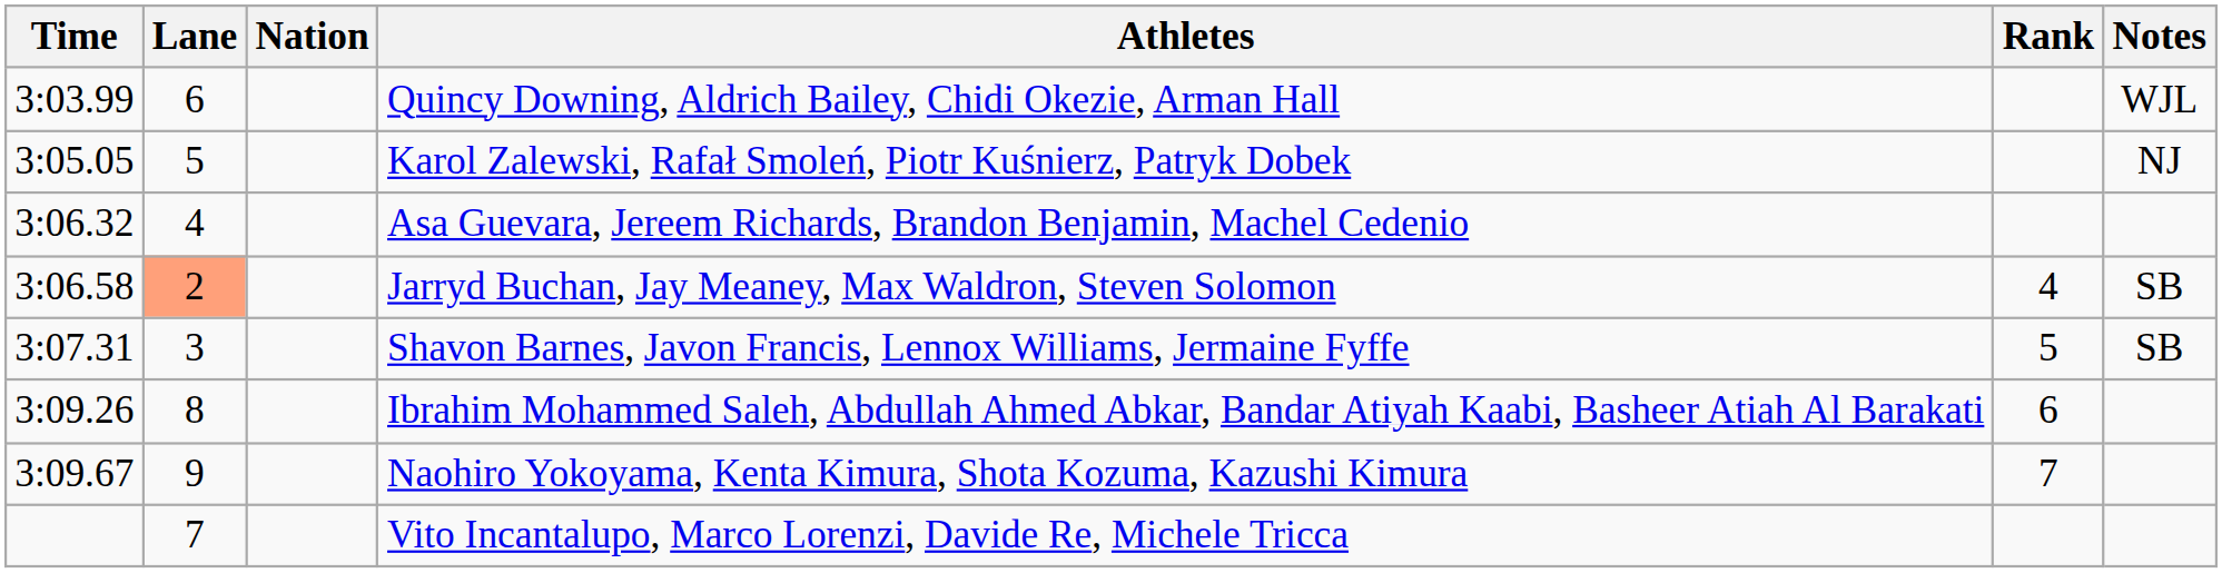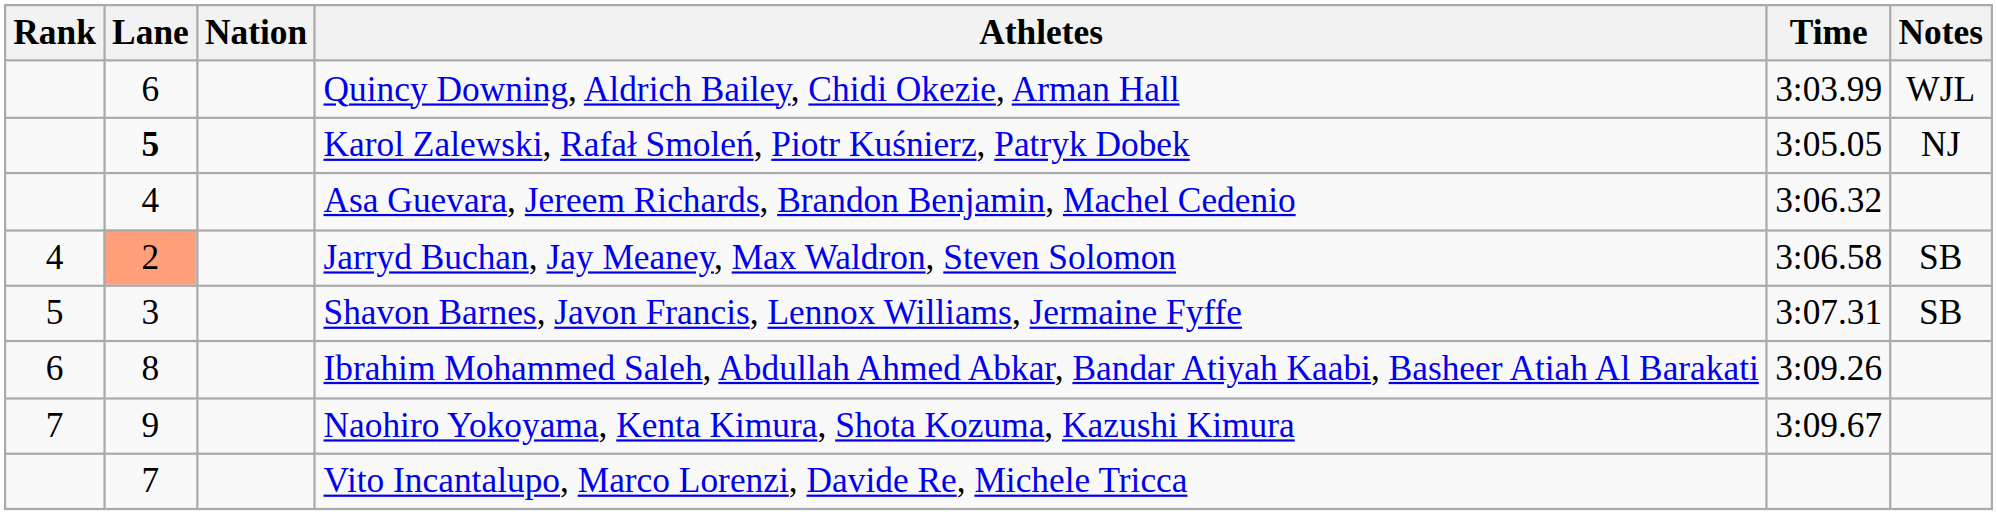columns swapped: Rank <-> Time
Karol Zalewski, Rafał Smoleń, Piotr Kuśnierz, Patryk Dobek | Lane: normal -> bold
